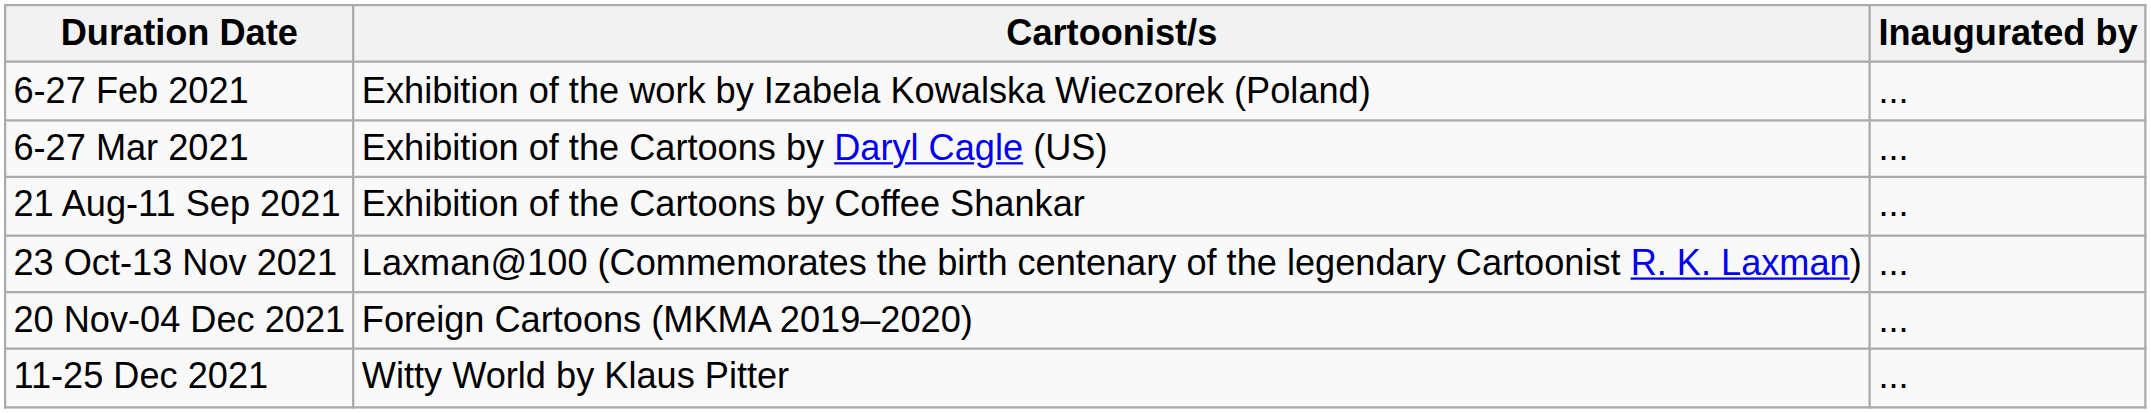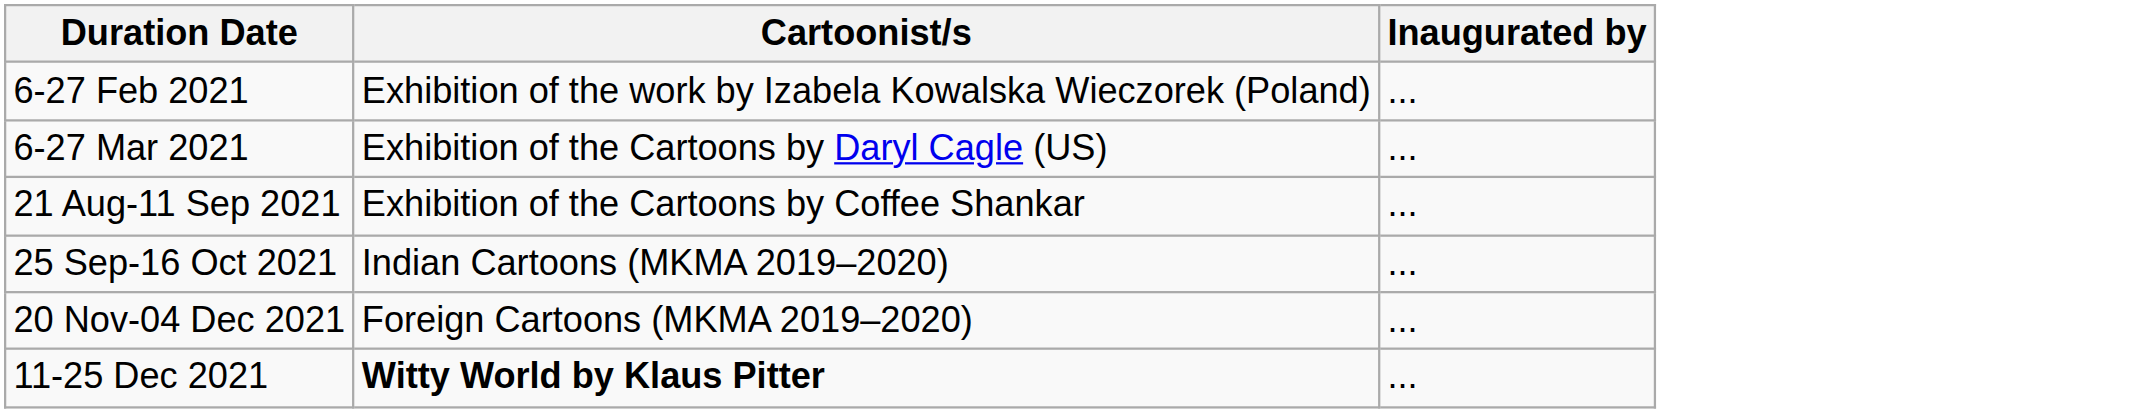+ row: 25 Sep-16 Oct 2021 | Indian Cartoons (MKMA 2019–2020) | ...
- row: 23 Oct-13 Nov 2021 | Laxman@100 (Commemorates the birth centenary of the legendary Cartoonist R. K. Laxman) | ...
11-25 Dec 2021 | Cartoonist/s: normal -> bold
